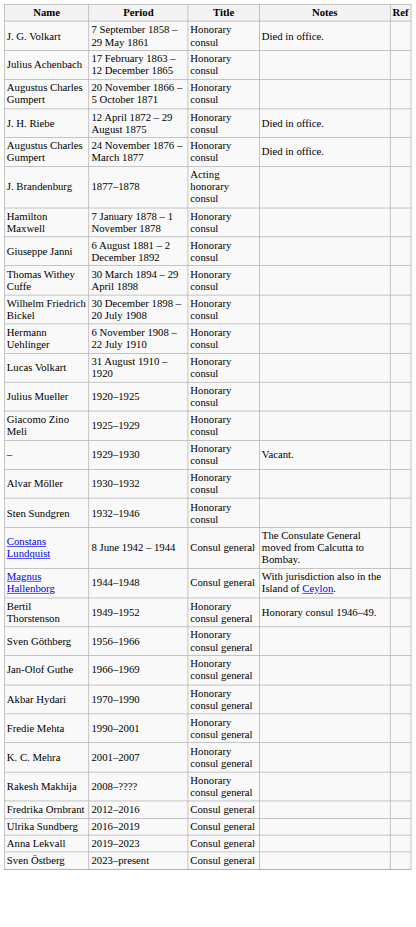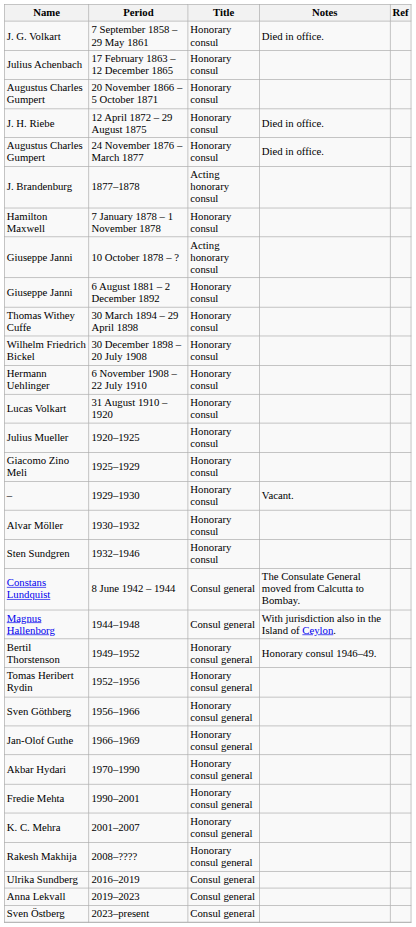+ row: Giuseppe Janni | 10 October 1878 – ? | Acting honorary consul
+ row: Tomas Heribert Rydin | 1952–1956 | Honorary consul general
- row: Fredrika Ornbrant | 2012–2016 | Consul general
